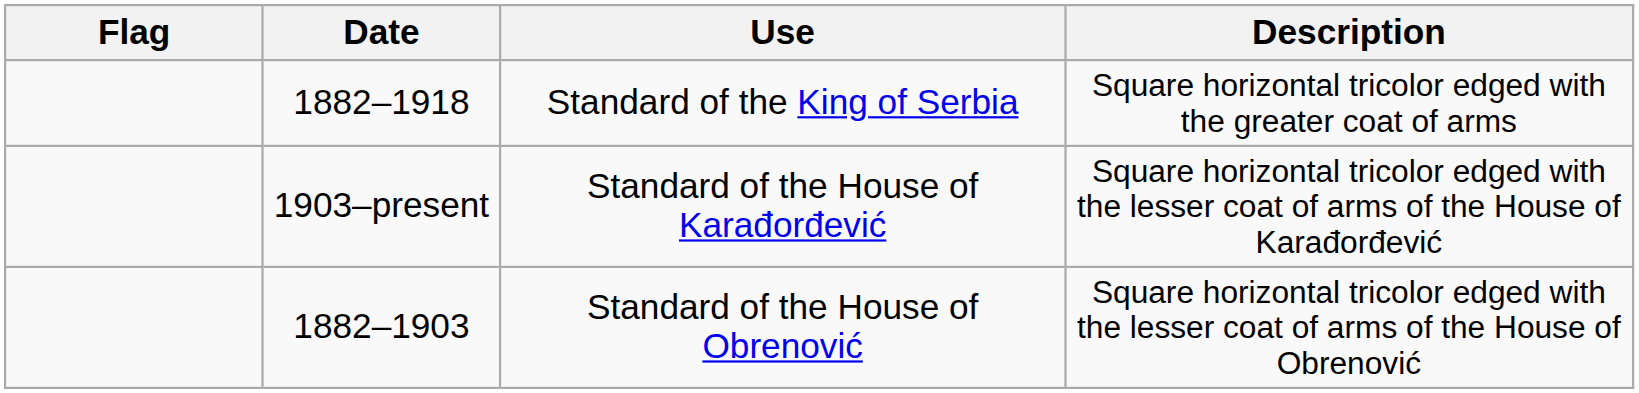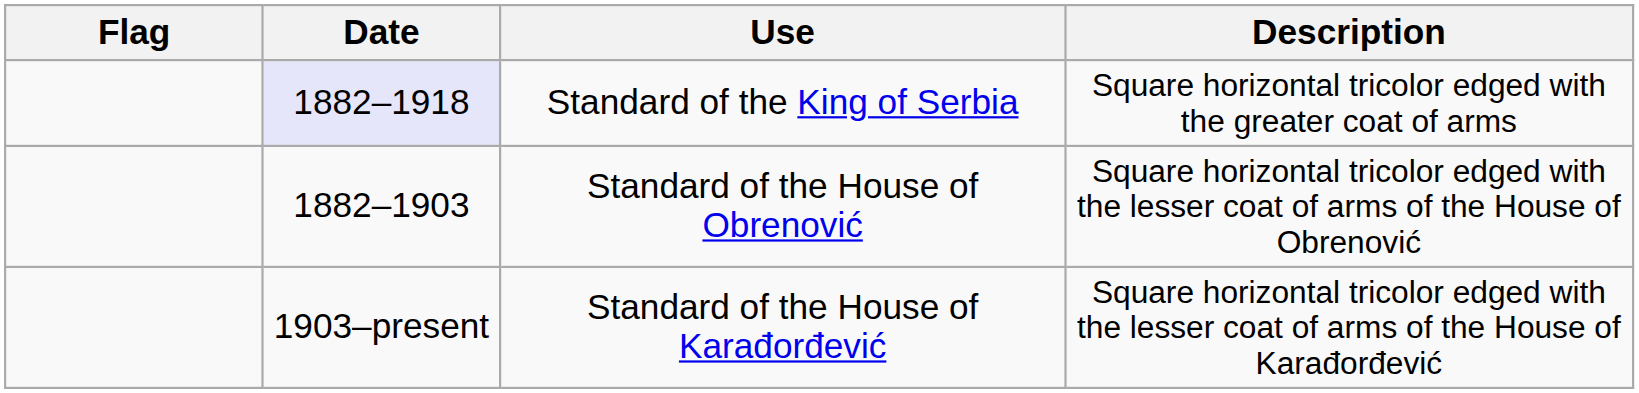Standard of the King of Serbia | Date: no background -> lavender background
rows swapped: Standard of the House of Obrenović <-> Standard of the House of Karađorđević
